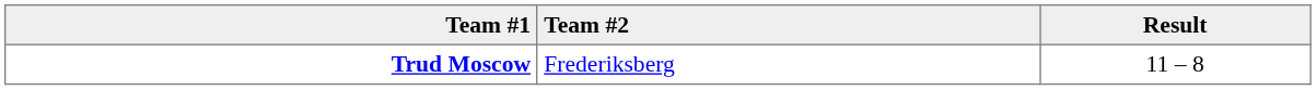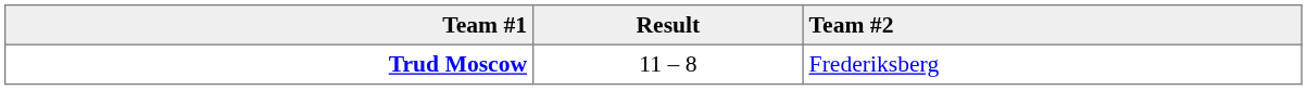columns swapped: Result <-> Team #2
